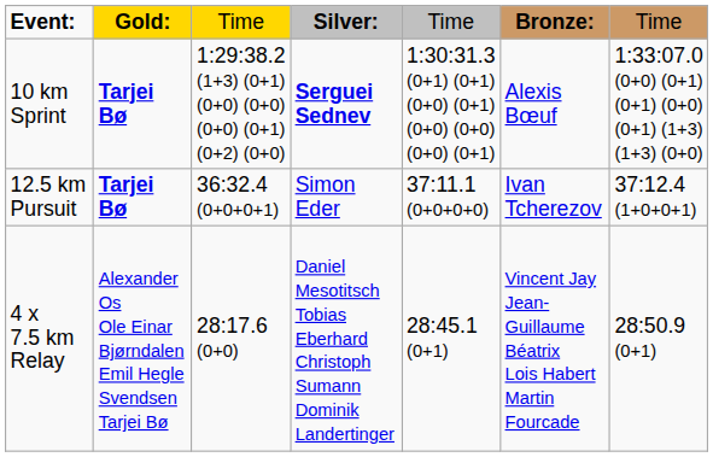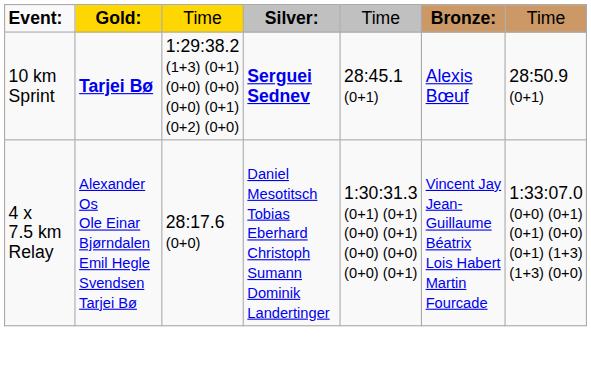10 km Sprint | column 5: 1:30:31.3 (0+1) (0+1) (0+0) (0+1) (0+0) (0+0) (0+0) (0+1) -> 28:45.1 (0+1)
10 km Sprint | column 7: 1:33:07.0 (0+0) (0+1) (0+1) (0+0) (0+1) (1+3) (1+3) (0+0) -> 28:50.9 (0+1)
- row: 12.5 km Pursuit | Tarjei Bø | 36:32.4 (0+0+0+1) | Simon Eder | 37:11.1 (0+0+0+0) | Ivan Tcherezov | 37:12.4 (1+0+0+1)
4 x 7.5 km Relay | column 5: 28:45.1 (0+1) -> 1:30:31.3 (0+1) (0+1) (0+0) (0+1) (0+0) (0+0) (0+0) (0+1)
4 x 7.5 km Relay | column 7: 28:50.9 (0+1) -> 1:33:07.0 (0+0) (0+1) (0+1) (0+0) (0+1) (1+3) (1+3) (0+0)
